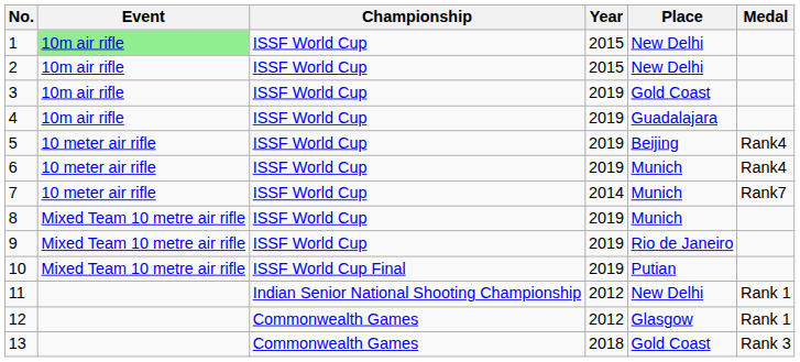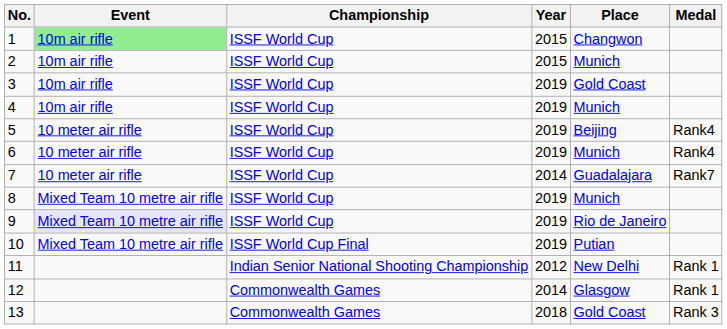1 | Place: New Delhi -> Changwon
2 | Place: New Delhi -> Munich
4 | Place: Guadalajara -> Munich
7 | Place: Munich -> Guadalajara
9 | Event: no background -> lavender background
12 | Year: 2012 -> 2014
